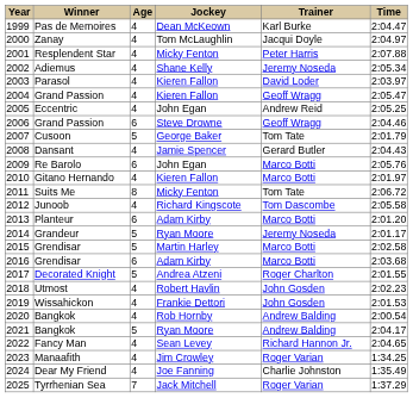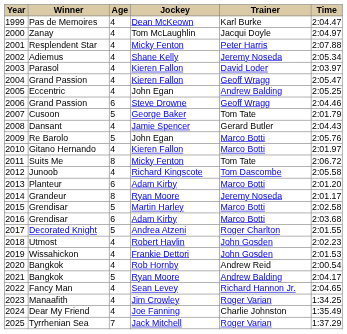2005 | Trainer: Andrew Reid -> Andrew Balding
2009 | Age: 6 -> 5
2014 | Age: 5 -> 8
2020 | Trainer: Andrew Balding -> Andrew Reid
